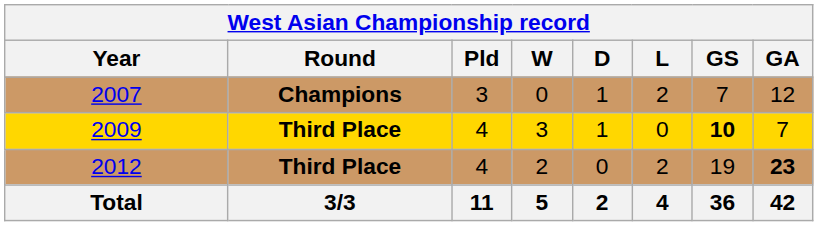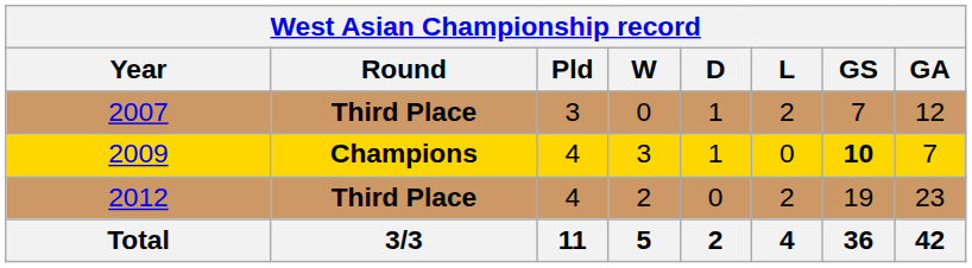2007 | Round: Champions -> Third Place
2009 | Round: Third Place -> Champions
2012 | GA: bold -> normal
